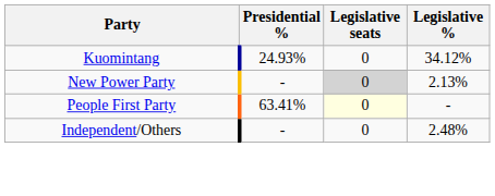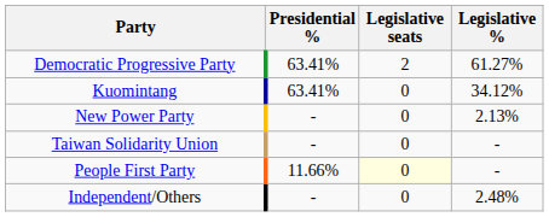+ row: Democratic Progressive Party | 63.41% | 2 | 61.27%
Kuomintang | Presidential %: 24.93% -> 63.41%
New Power Party | Legislative seats: lightgrey background -> no background
+ row: Taiwan Solidarity Union | - | 0 | -
People First Party | Presidential %: 63.41% -> 11.66%
